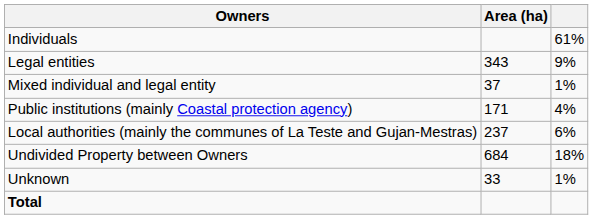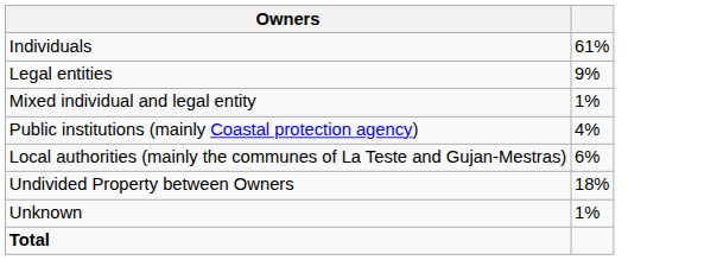- column: Area (ha) | 343 | 37 | 171 | 237 | 684 | 33
